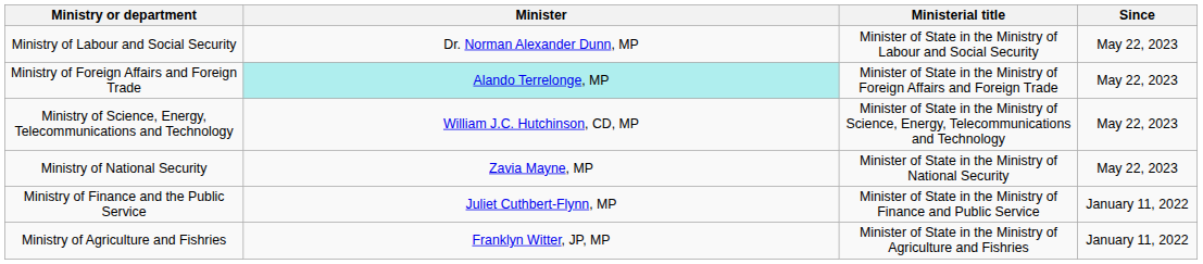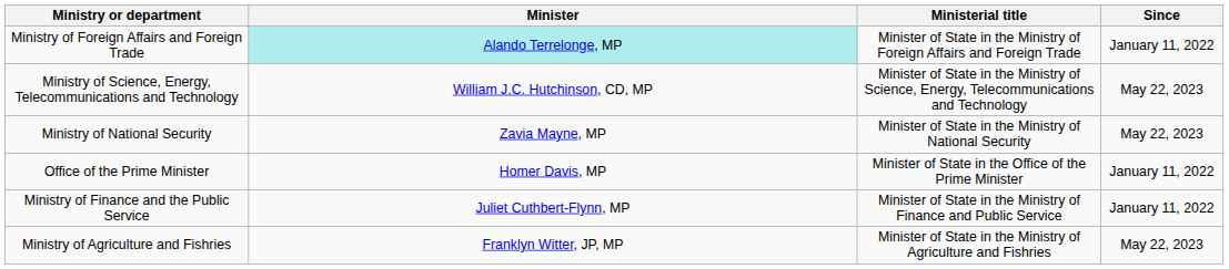- row: Ministry of Labour and Social Security | Dr. Norman Alexander Dunn, MP | Minister of State in the Ministry of Labour and Social Security | May 22, 2023
Ministry of Foreign Affairs and Foreign Trade | Since: May 22, 2023 -> January 11, 2022
+ row: Office of the Prime Minister | Homer Davis, MP | Minister of State in the Office of the Prime Minister | January 11, 2022
Ministry of Agriculture and Fishries | Since: January 11, 2022 -> May 22, 2023
